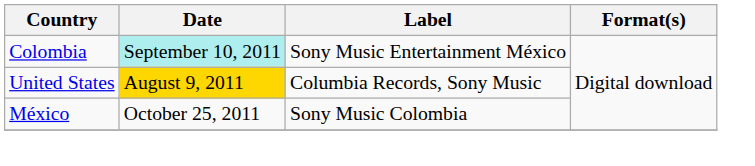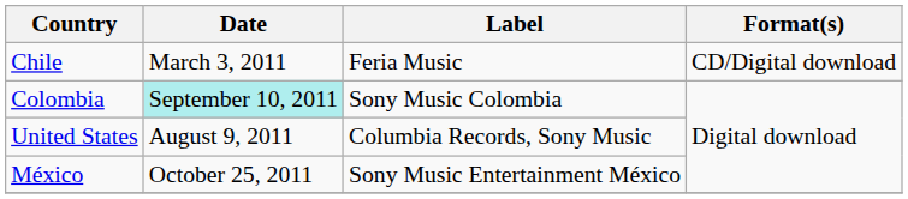+ row: Chile | March 3, 2011 | Feria Music | CD/Digital download
Colombia | Label: Sony Music Entertainment México -> Sony Music Colombia
United States | Date: gold background -> no background
México | Label: Sony Music Colombia -> Sony Music Entertainment México
